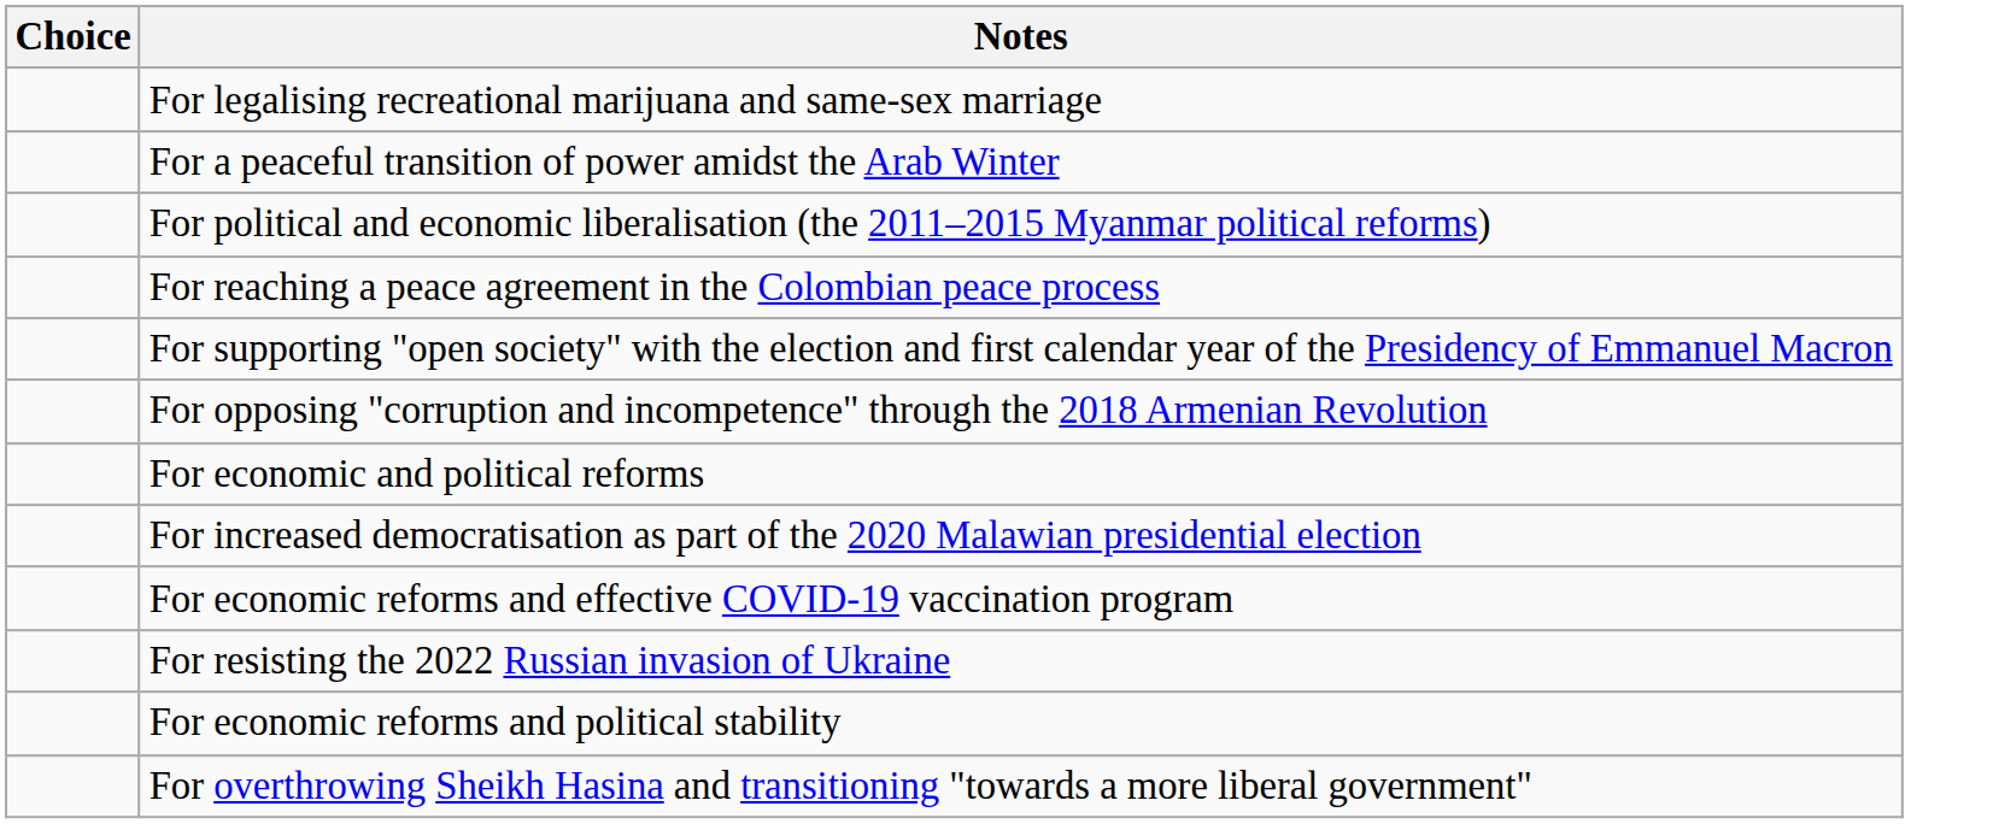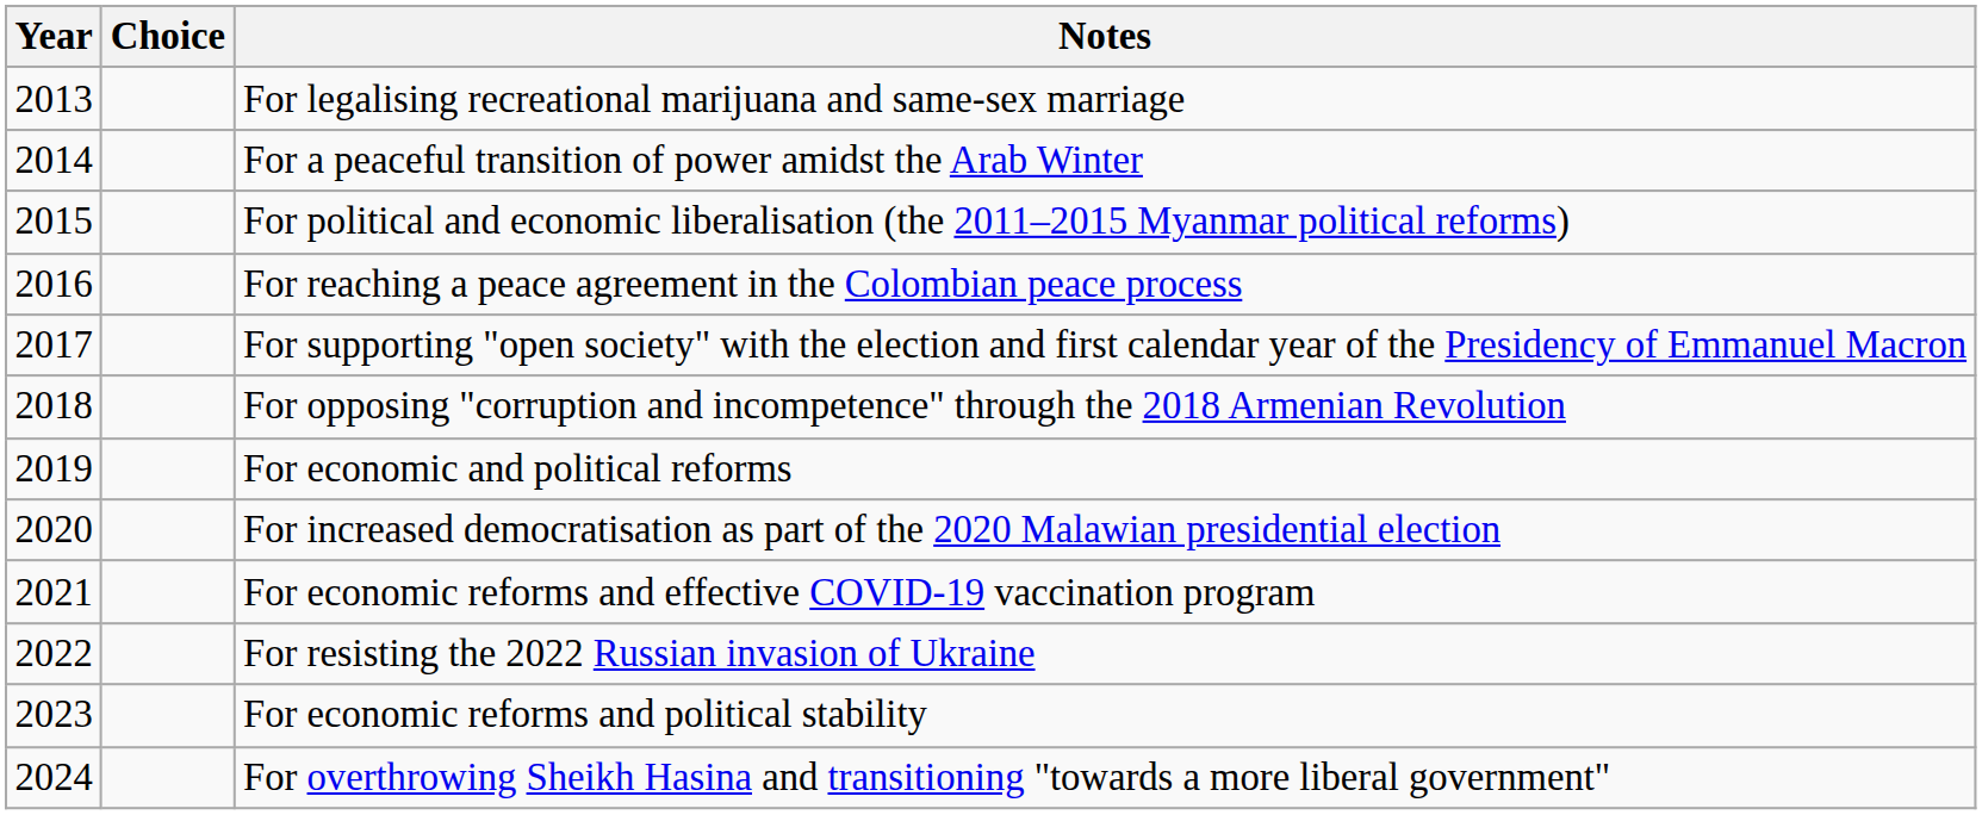+ column: Year | 2013 | 2014 | 2015 | 2016 | 2017 | 2018 | 2019 | 2020 | 2021 | 2022 | 2023 | 2024
